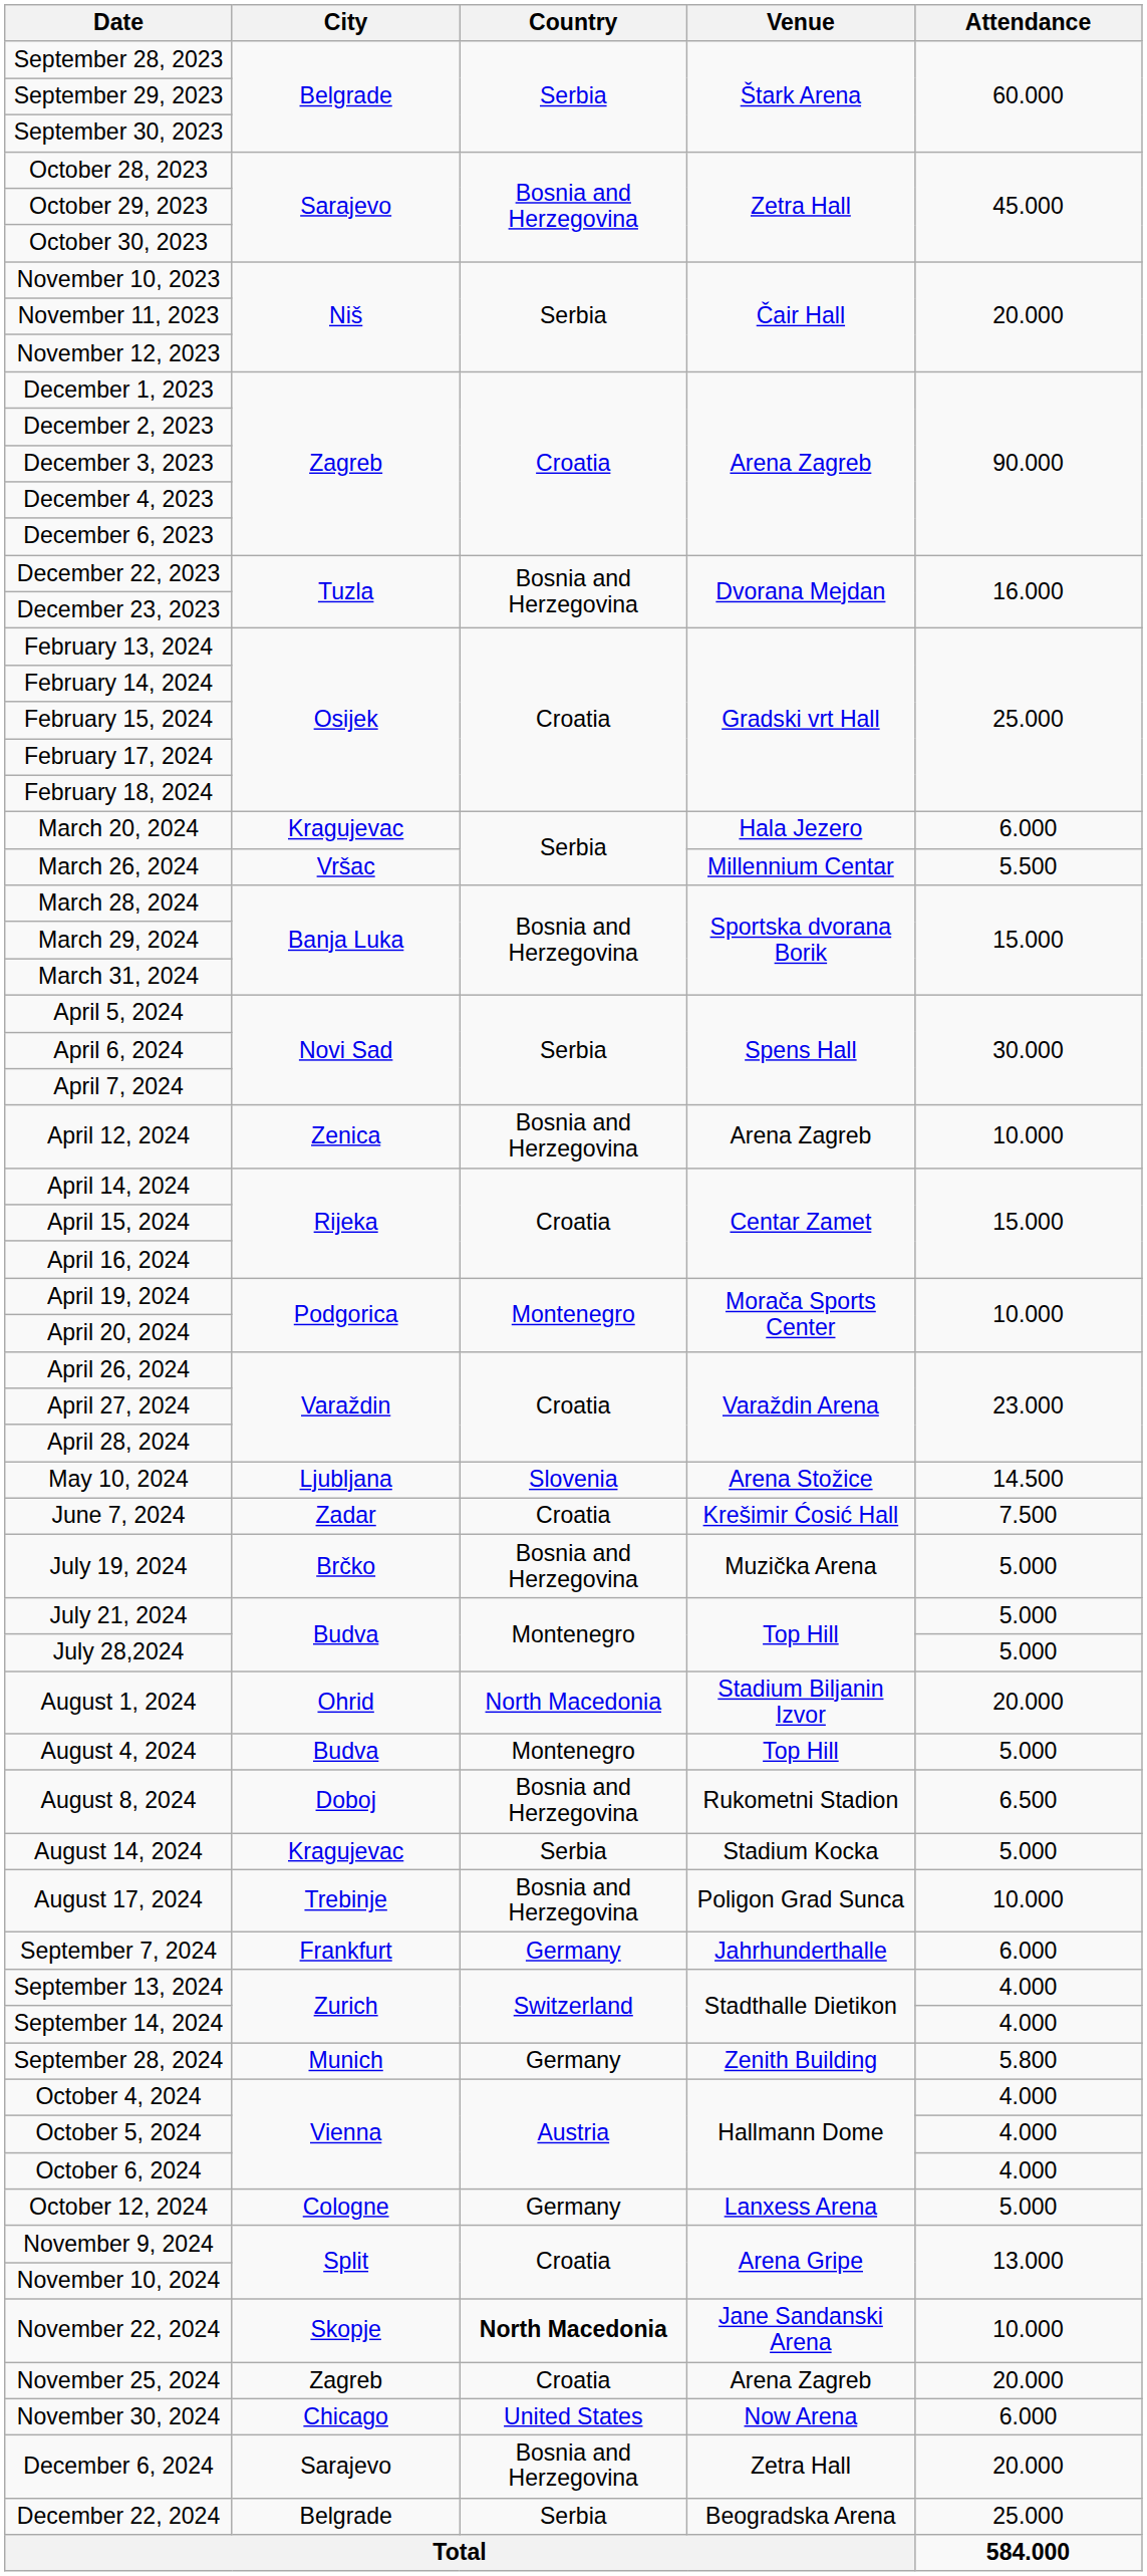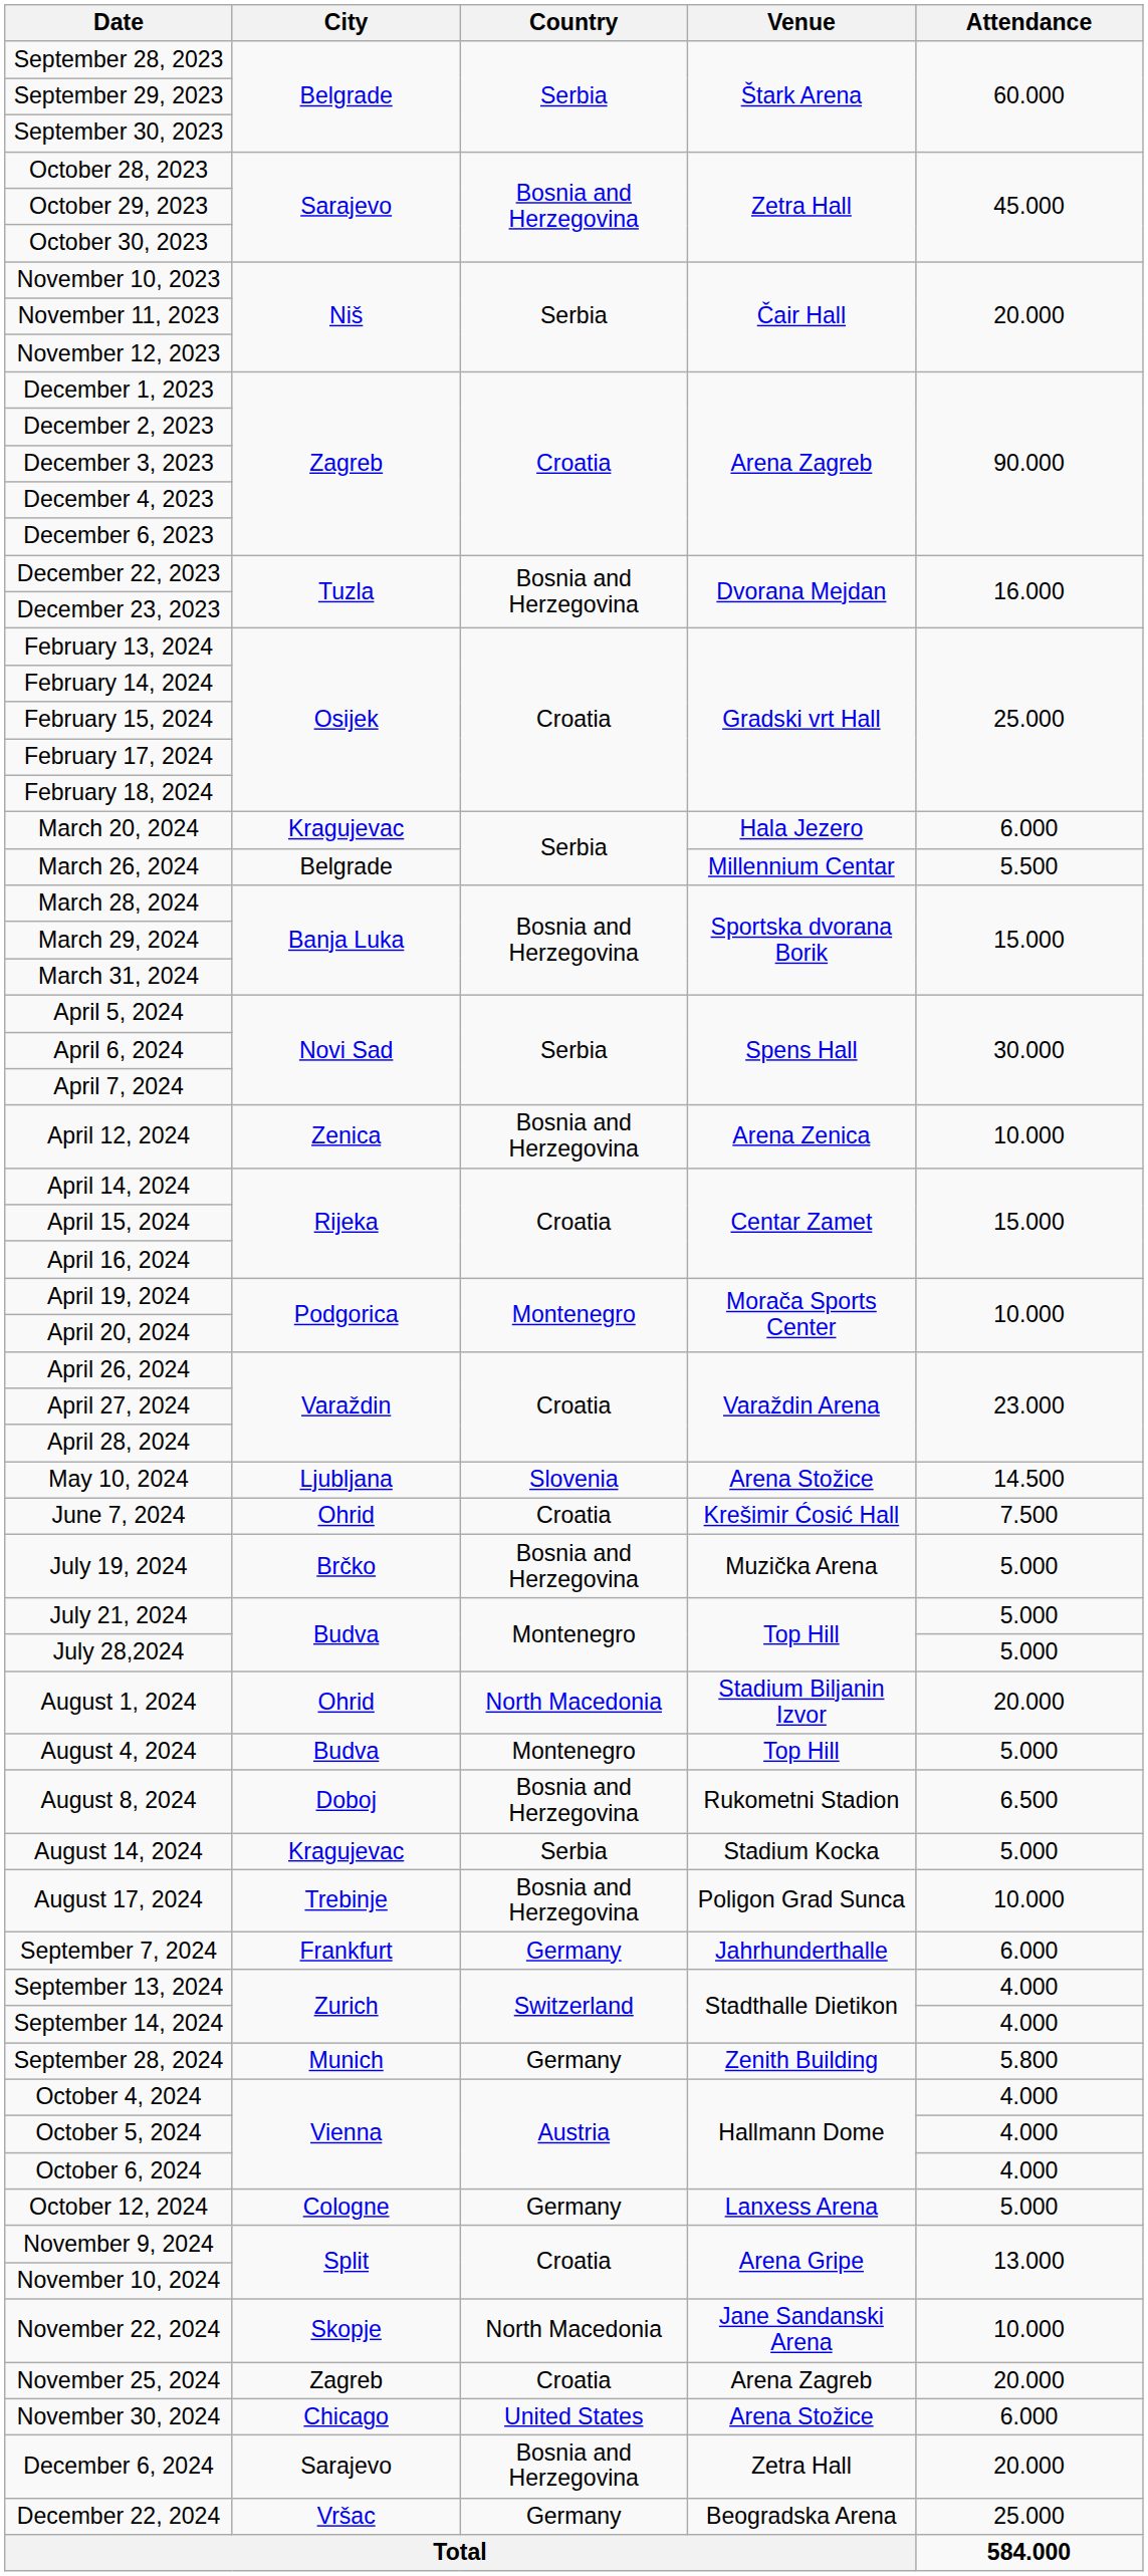March 26, 2024 | City: Vršac -> Belgrade
April 12, 2024 | Venue: Arena Zagreb -> Arena Zenica
June 7, 2024 | City: Zadar -> Ohrid
November 22, 2024 | Country: bold -> normal
November 30, 2024 | Venue: Now Arena -> Arena Stožice
December 22, 2024 | City: Belgrade -> Vršac
December 22, 2024 | Country: Serbia -> Germany
